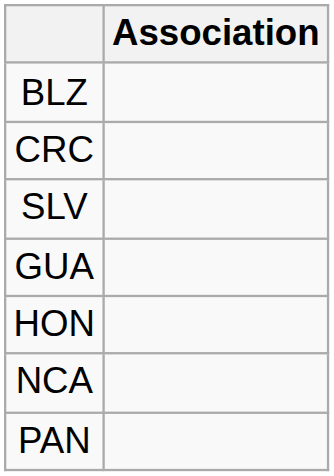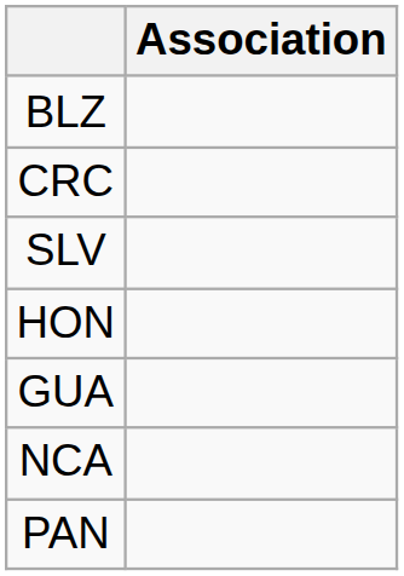rows swapped: GUA <-> HON
